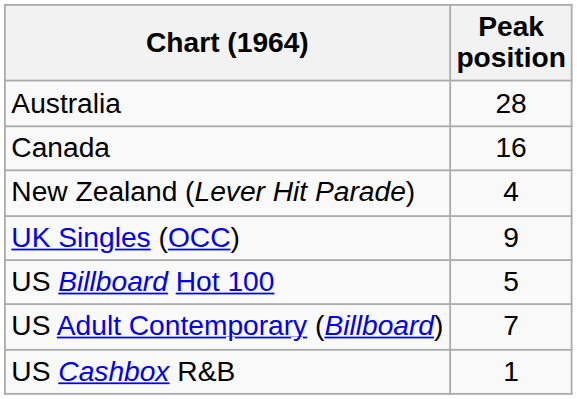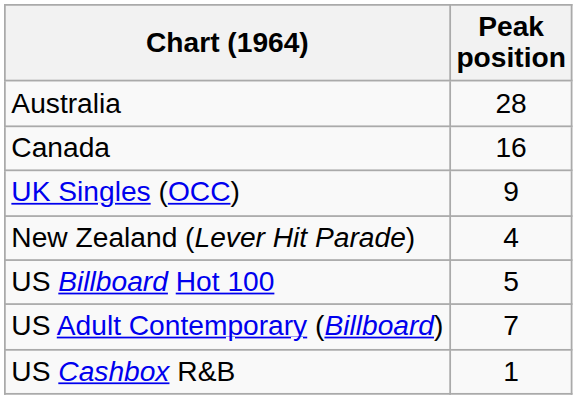rows swapped: New Zealand (Lever Hit Parade) <-> UK Singles (OCC)
